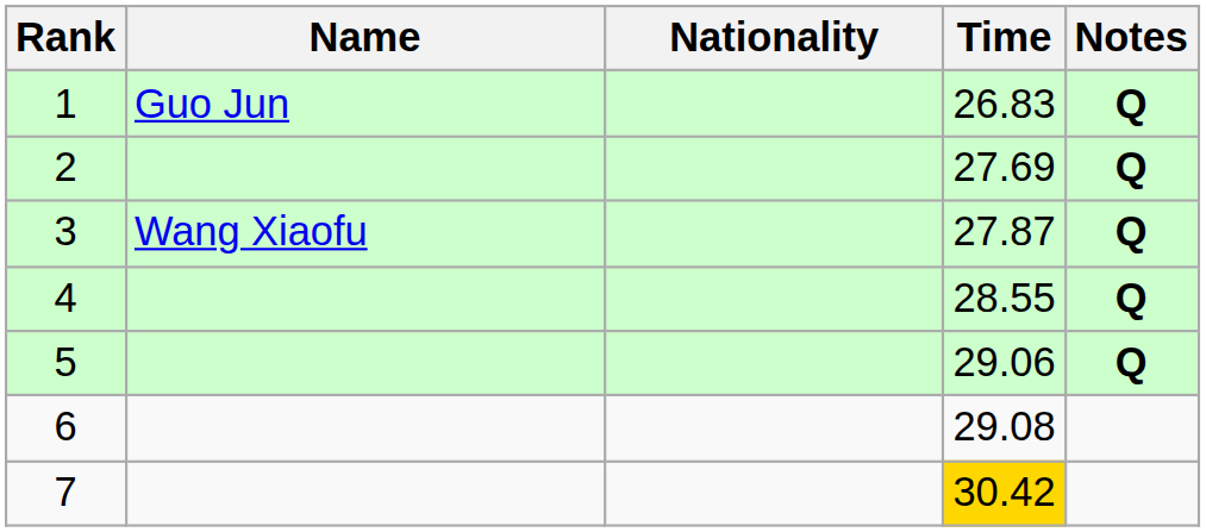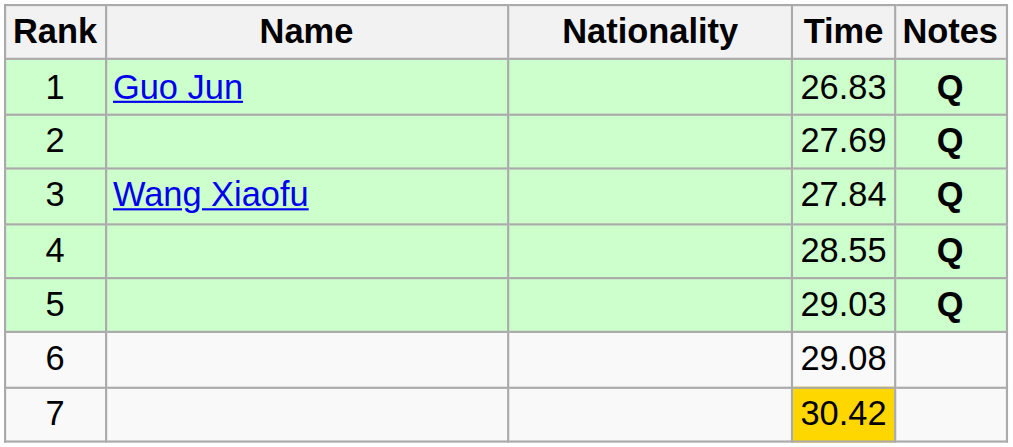3 | Time: 27.87 -> 27.84
5 | Time: 29.06 -> 29.03
